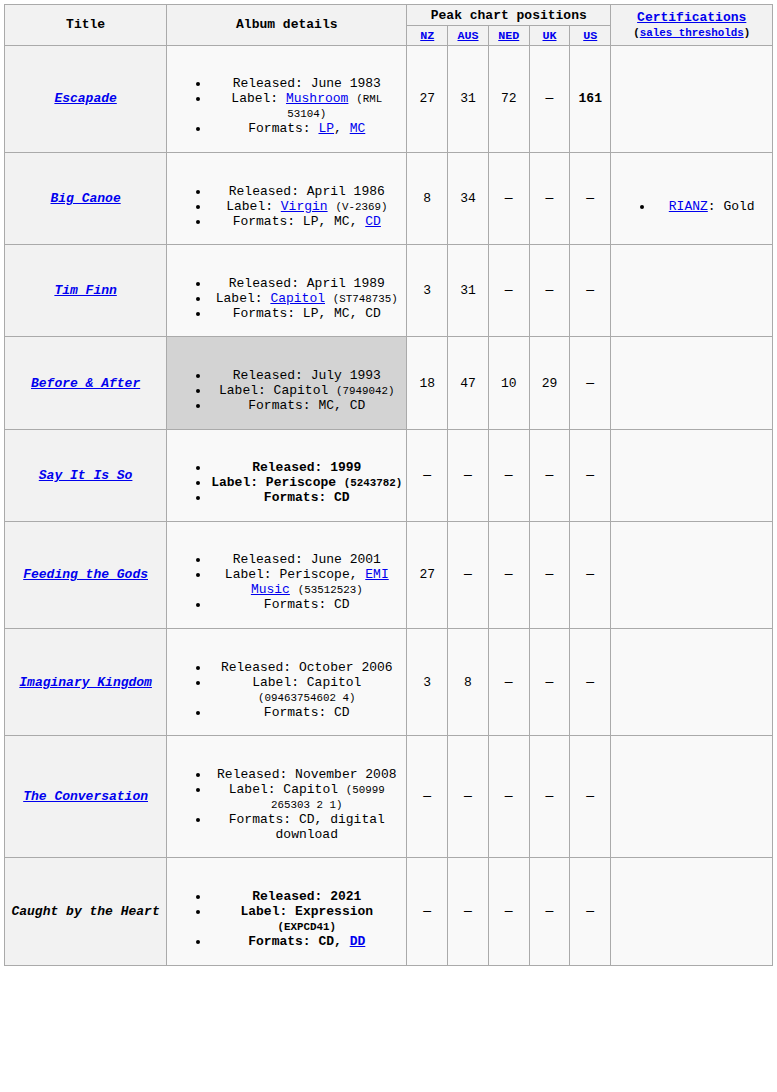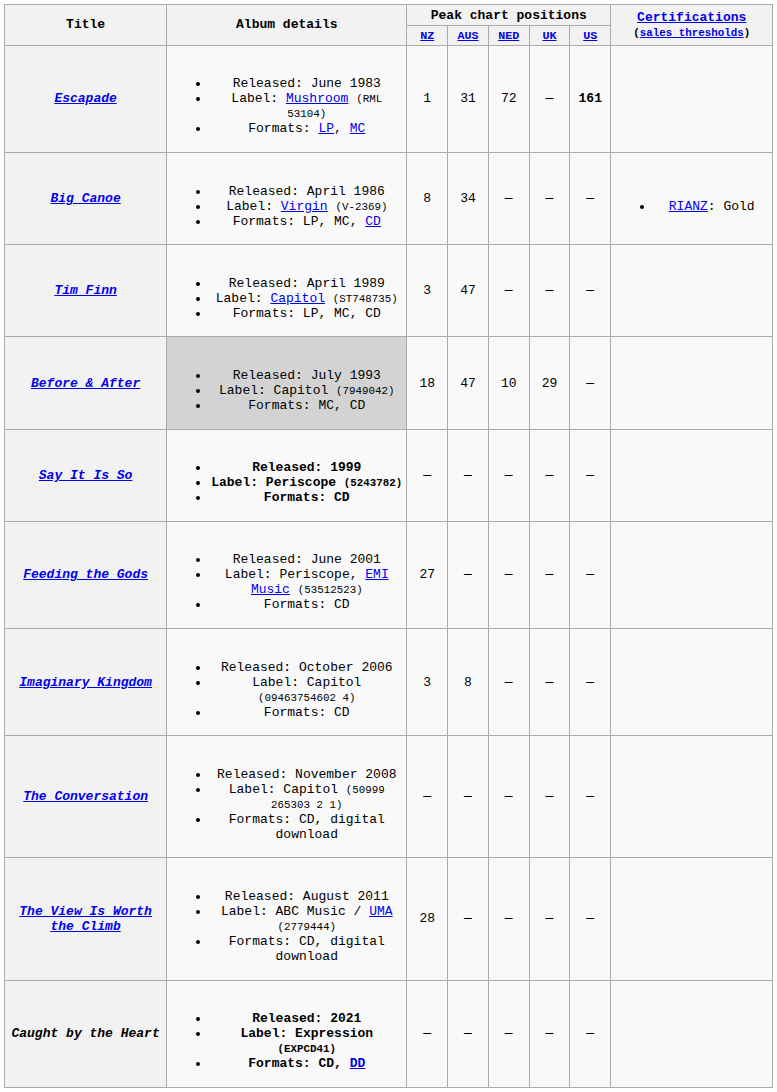Escapade | Peak chart positions / NZ: 27 -> 1
Tim Finn | Peak chart positions / AUS: 31 -> 47
+ row: The View Is Worth the Climb | Released: August 2011 Label: ABC Music / UMA (2779444) Formats: CD, digital download | 28 | — | — | — | —
